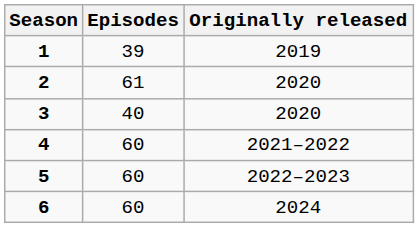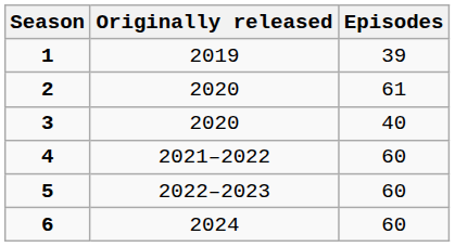columns swapped: Episodes <-> Originally released
